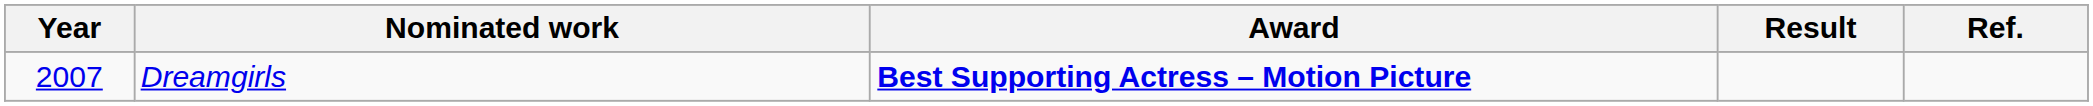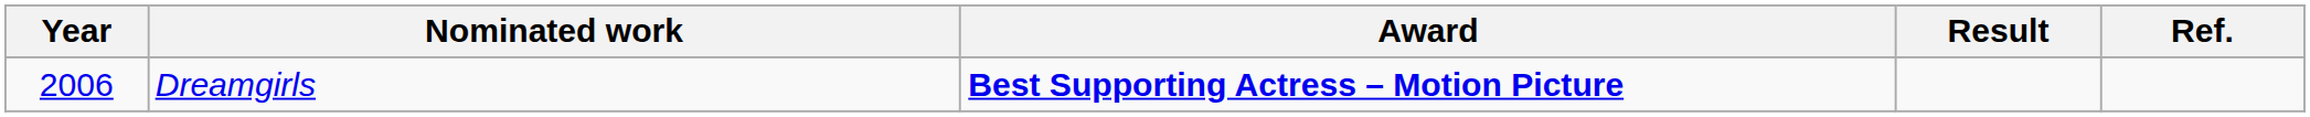Dreamgirls | Year: 2007 -> 2006
